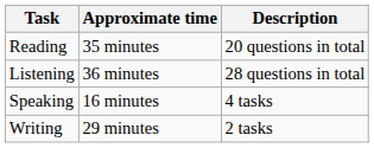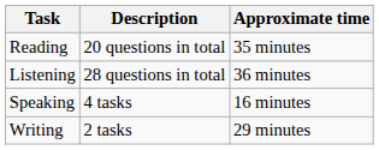columns swapped: Description <-> Approximate time
